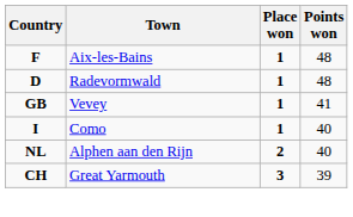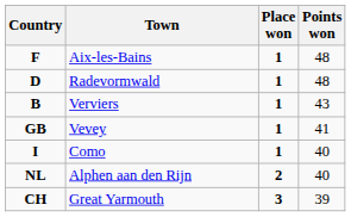+ row: B | Verviers | 1 | 43
